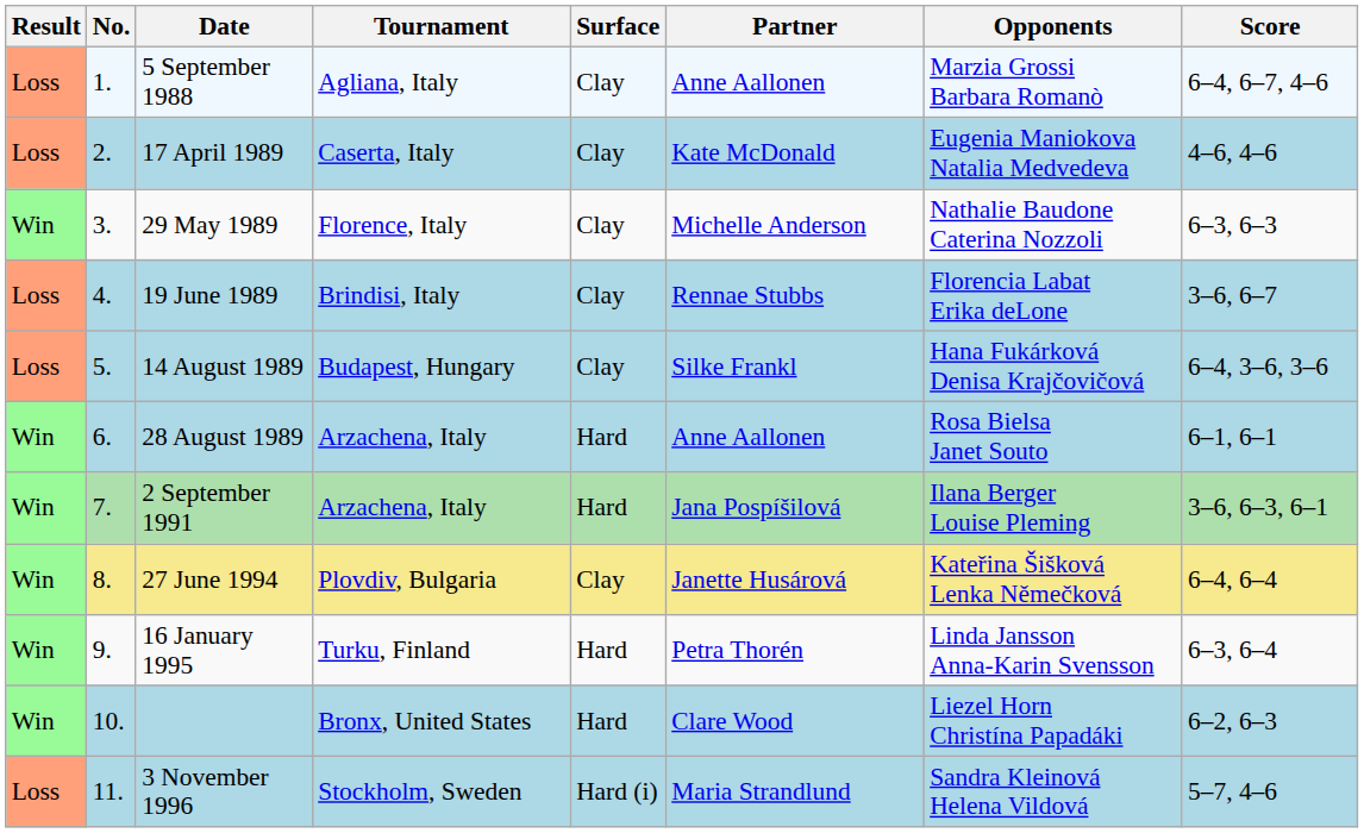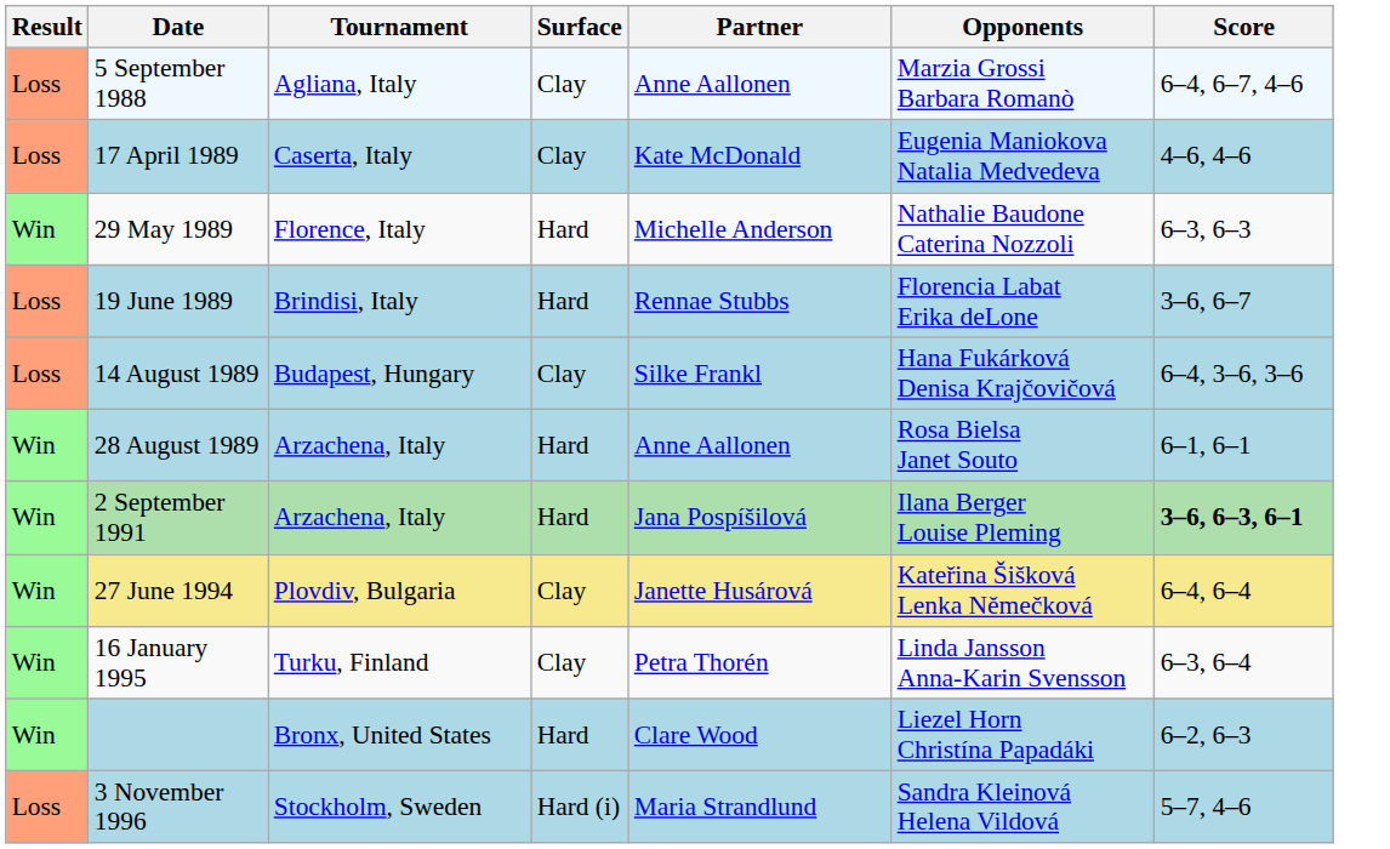- column: No. | 1. | 2. | 3. | 4. | 5. | 6. | 7. | 8. | 9. | 10. | 11.
29 May 1989 | Surface: Clay -> Hard
19 June 1989 | Surface: Clay -> Hard
2 September 1991 | Score: normal -> bold
16 January 1995 | Surface: Hard -> Clay
